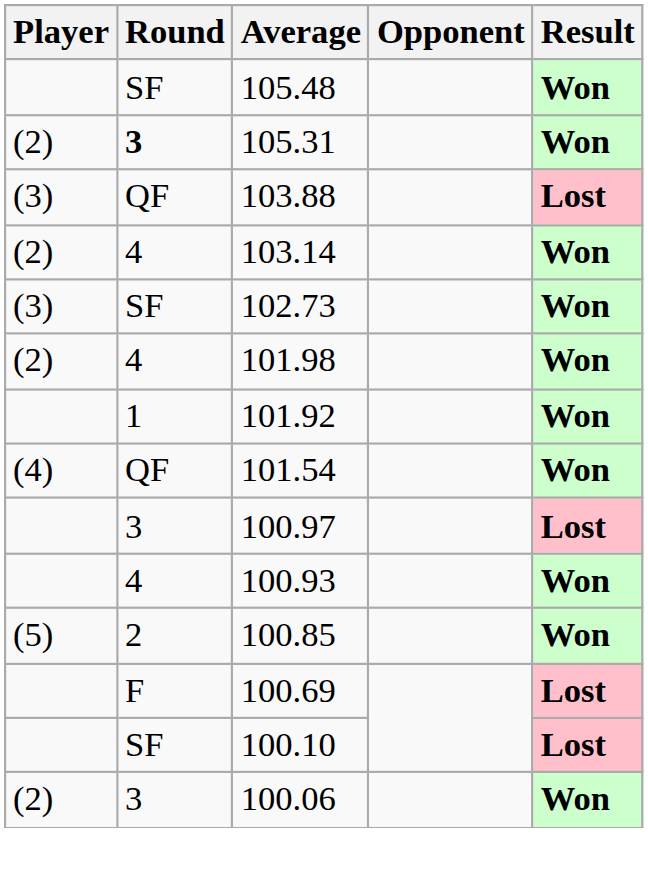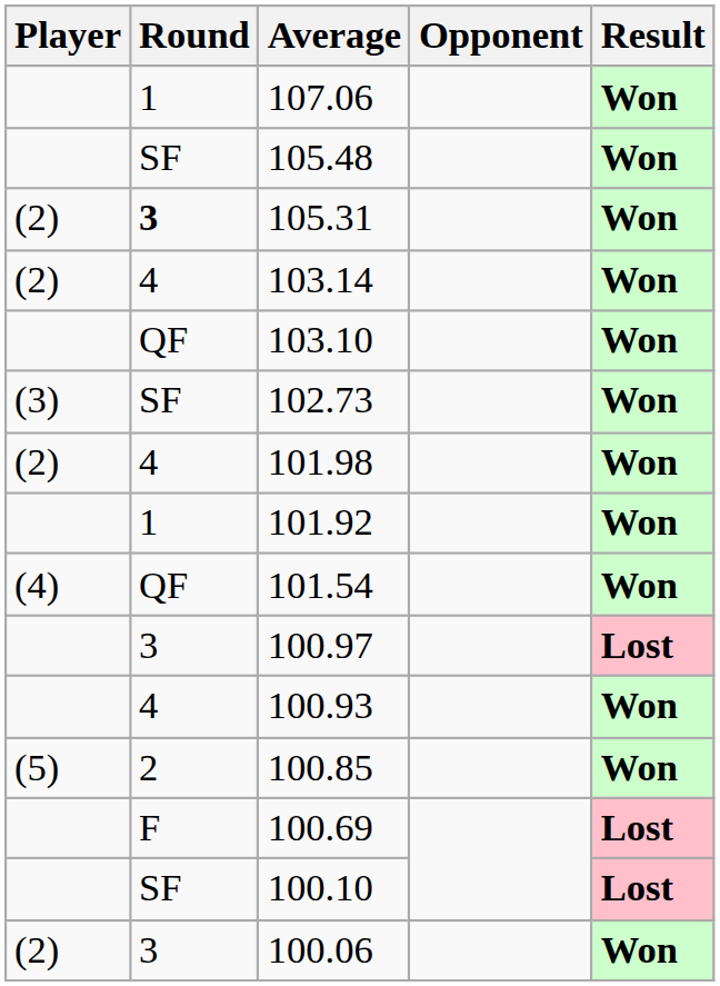+ row: 1 | 107.06 | Won
- row: (3) | QF | 103.88 | Lost
+ row: QF | 103.10 | Won
